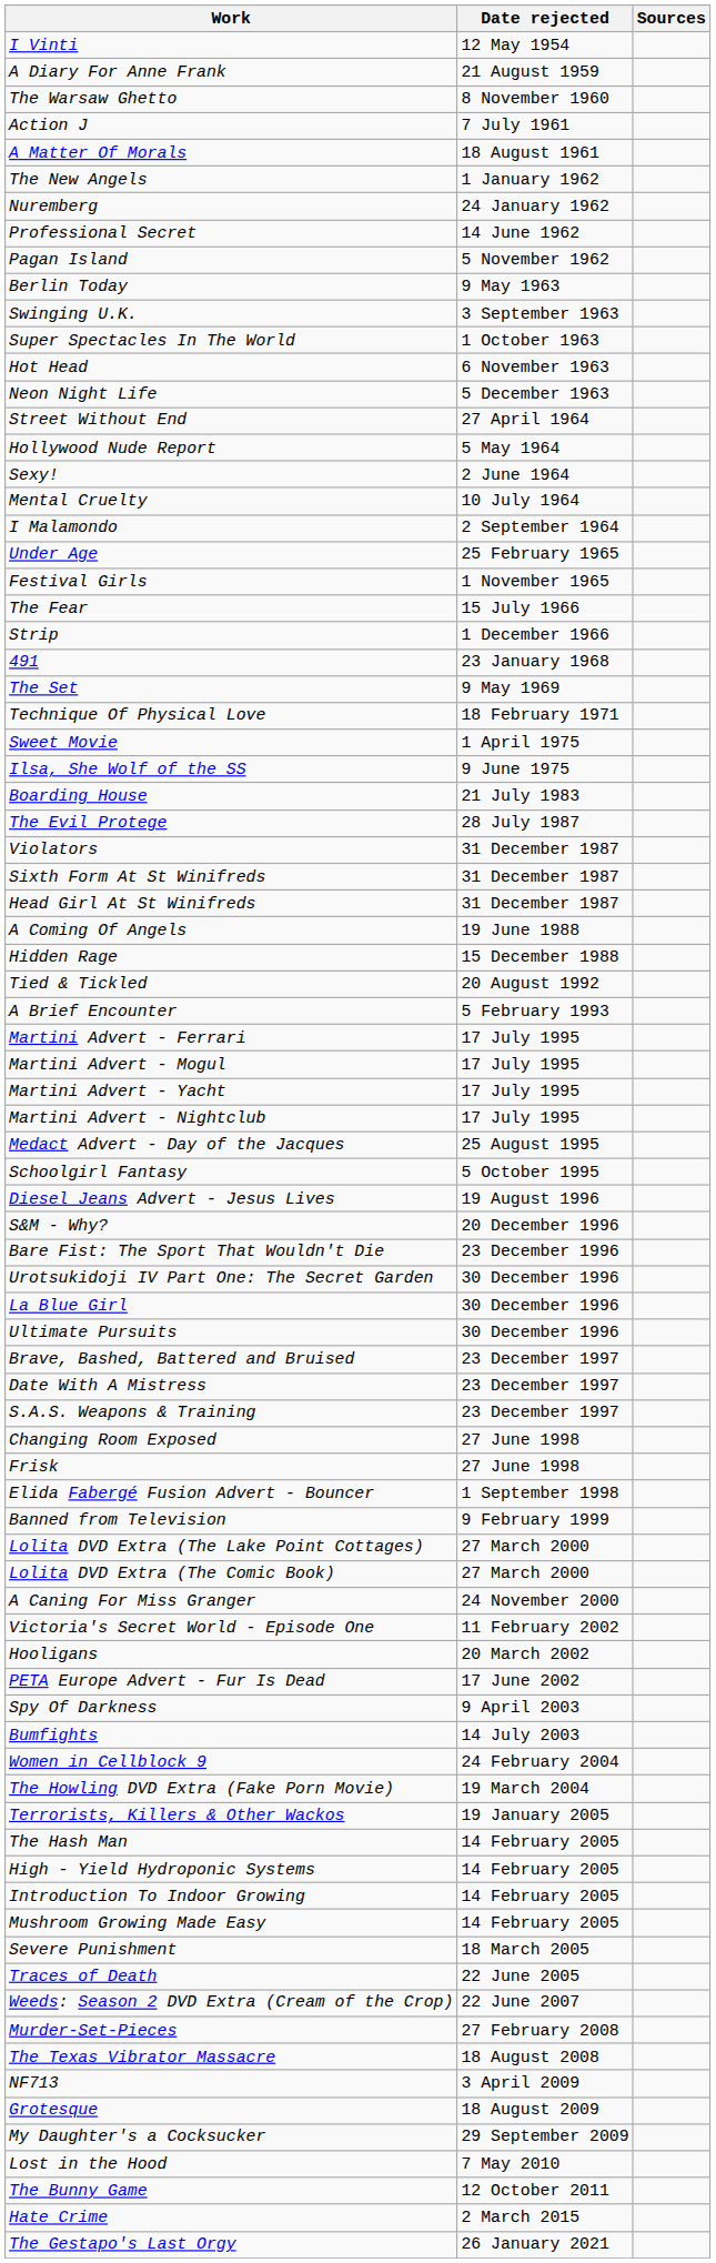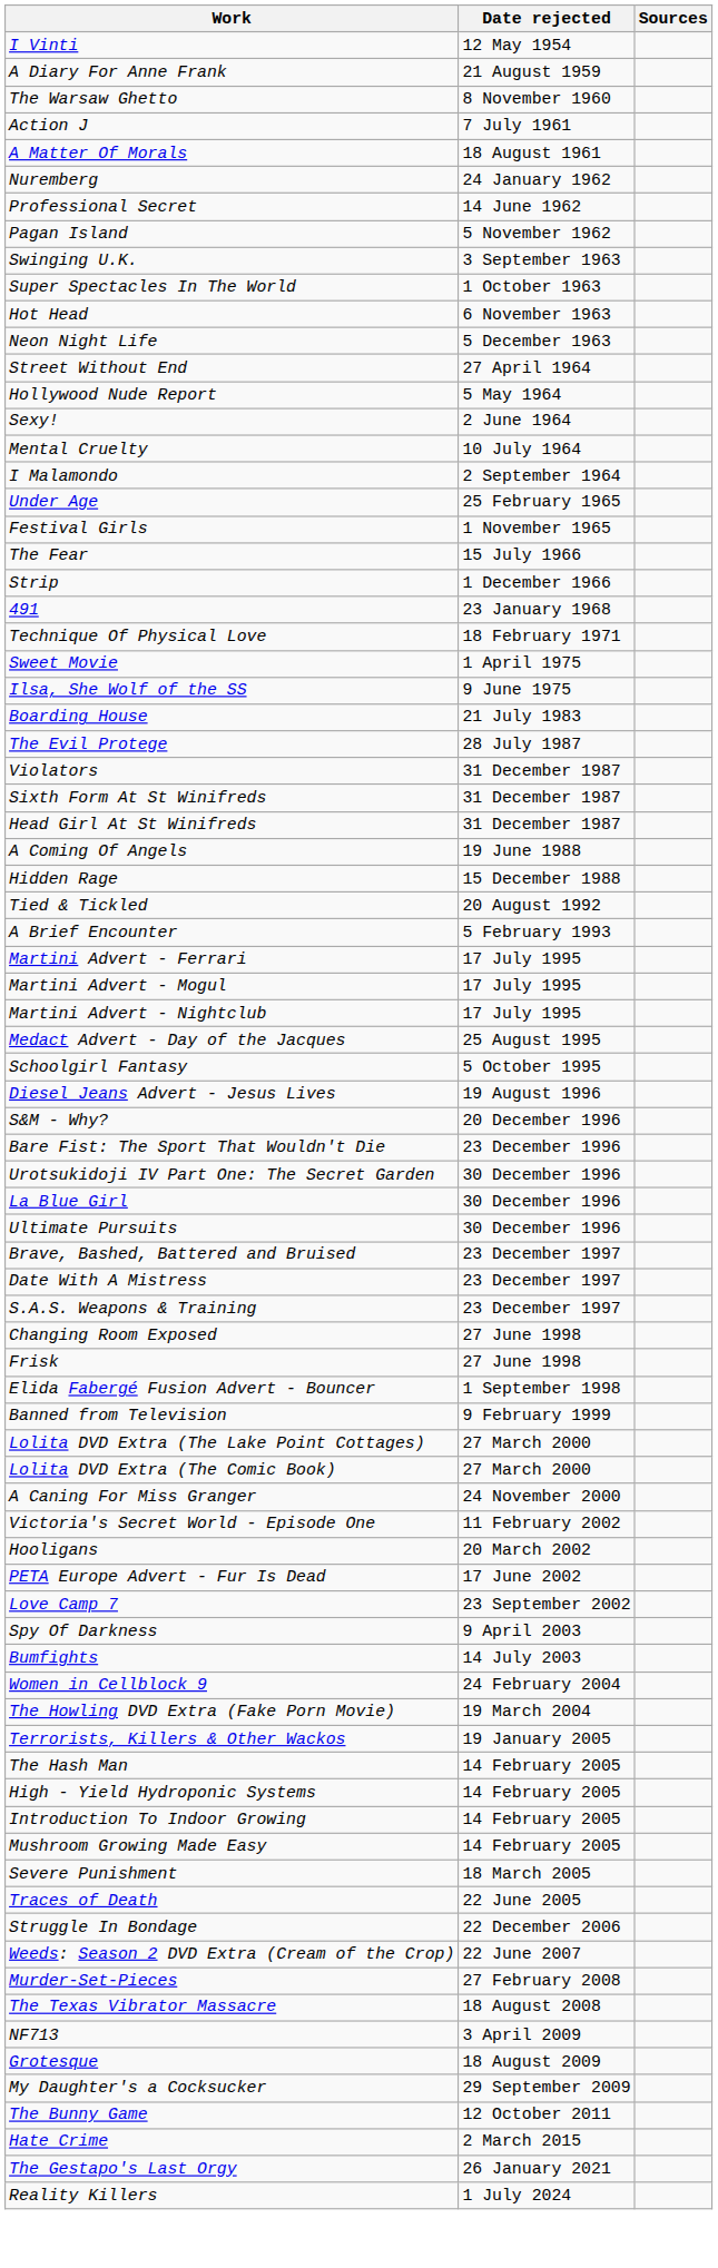- row: The New Angels | 1 January 1962
- row: Berlin Today | 9 May 1963
- row: The Set | 9 May 1969
- row: Martini Advert - Yacht | 17 July 1995
+ row: Love Camp 7 | 23 September 2002
+ row: Struggle In Bondage | 22 December 2006
- row: Lost in the Hood | 7 May 2010
+ row: Reality Killers | 1 July 2024
